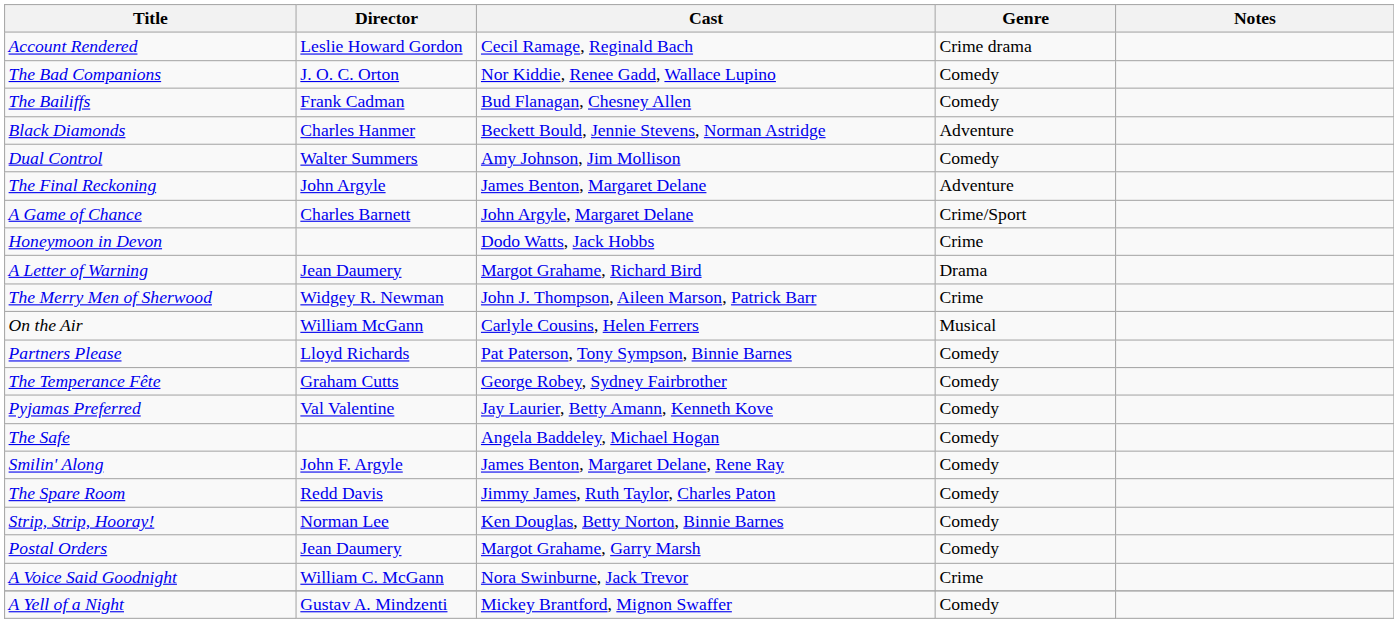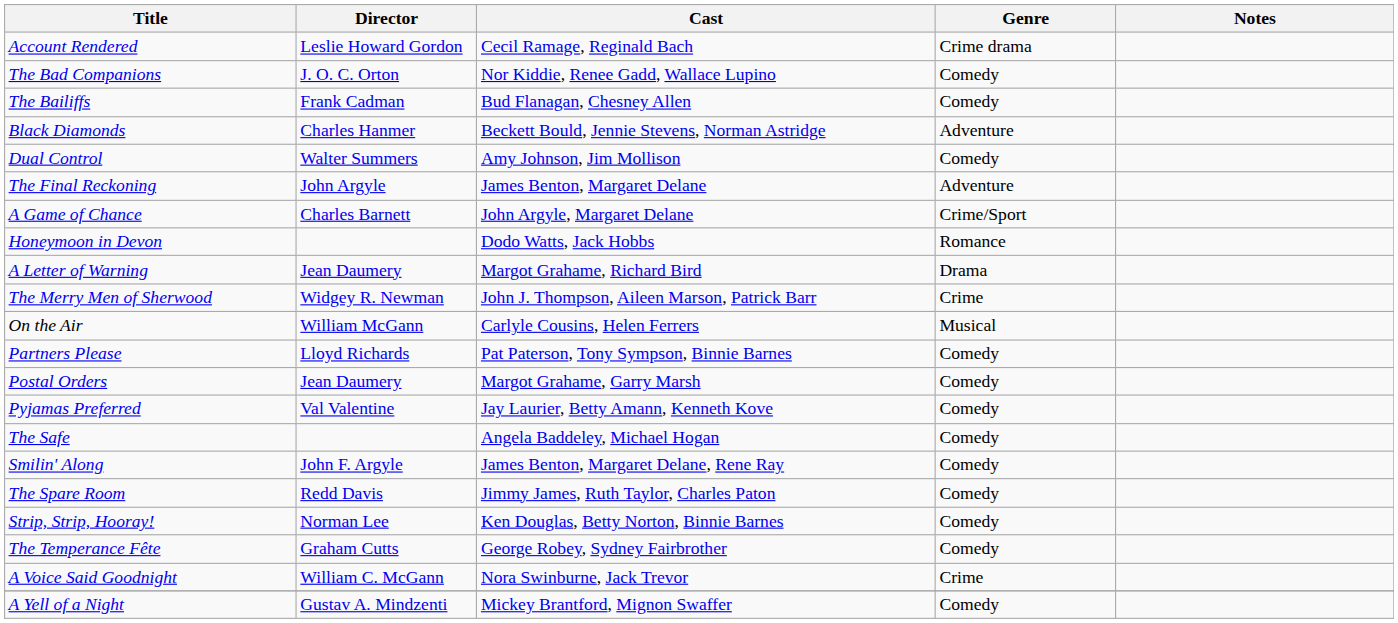Honeymoon in Devon | Genre: Crime -> Romance
rows swapped: Postal Orders <-> The Temperance Fête
